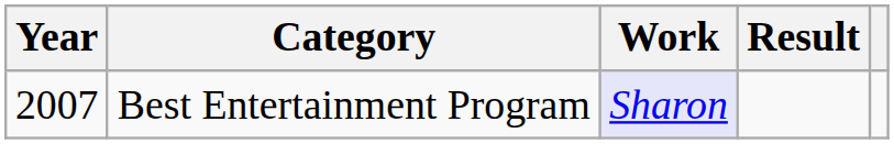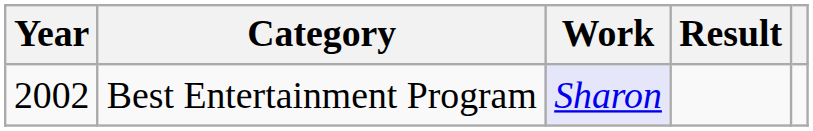Best Entertainment Program | Year: 2007 -> 2002
